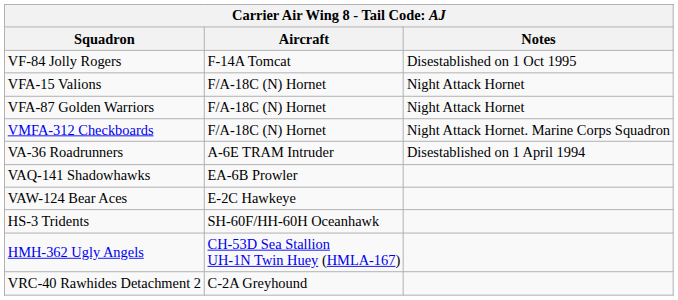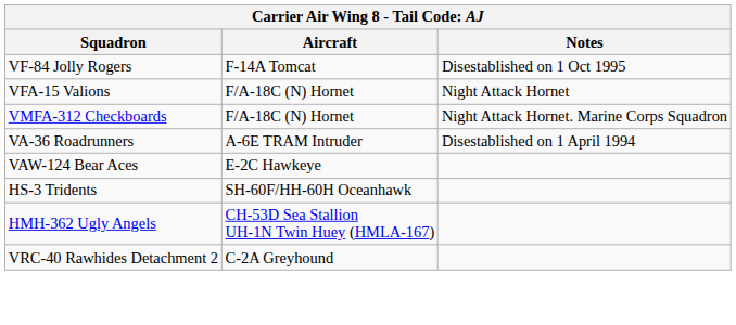- row: VFA-87 Golden Warriors | F/A-18C (N) Hornet | Night Attack Hornet
- row: VAQ-141 Shadowhawks | EA-6B Prowler
